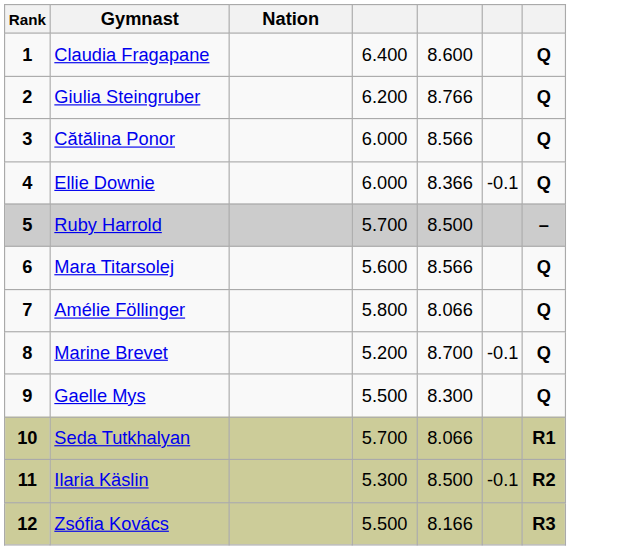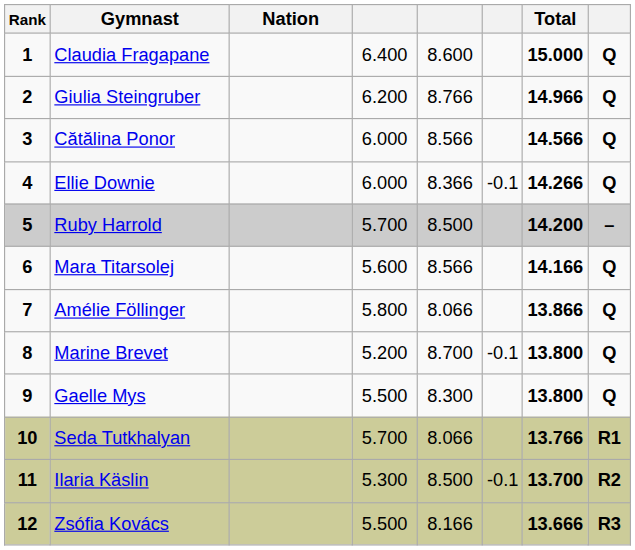+ column: Total | 15.000 | 14.966 | 14.566 | 14.266 | 14.200 | 14.166 | 13.866 | 13.800 | 13.800 | 13.766 | 13.700 | 13.666
